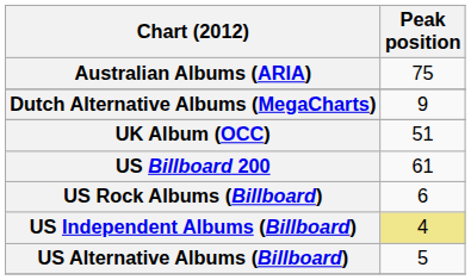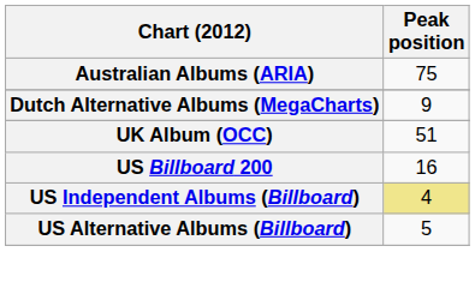US Billboard 200 | Peak position: 61 -> 16
- row: US Rock Albums (Billboard) | 6
